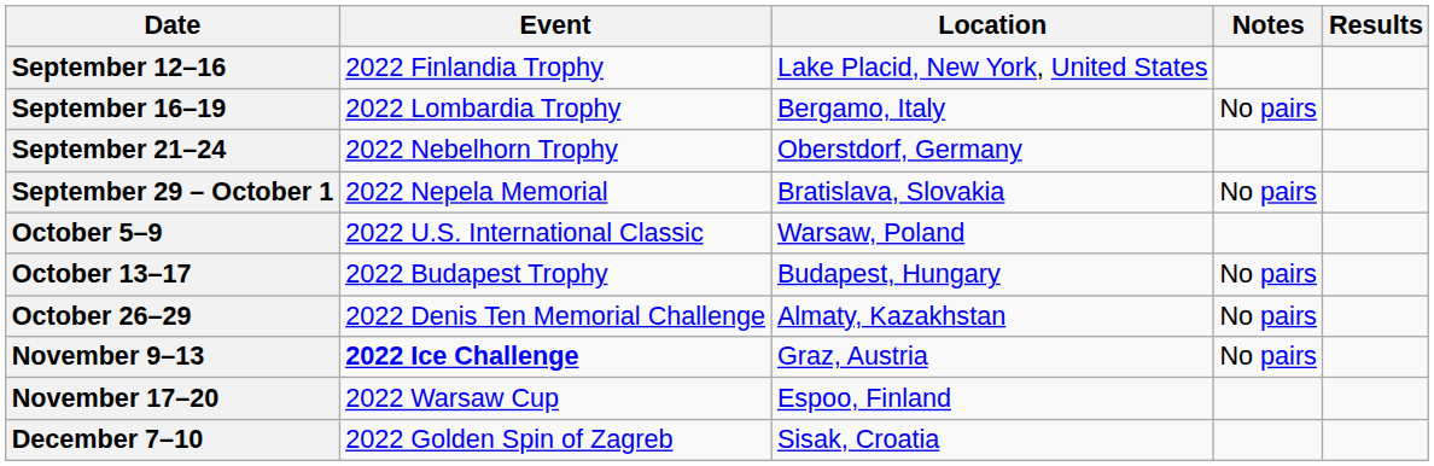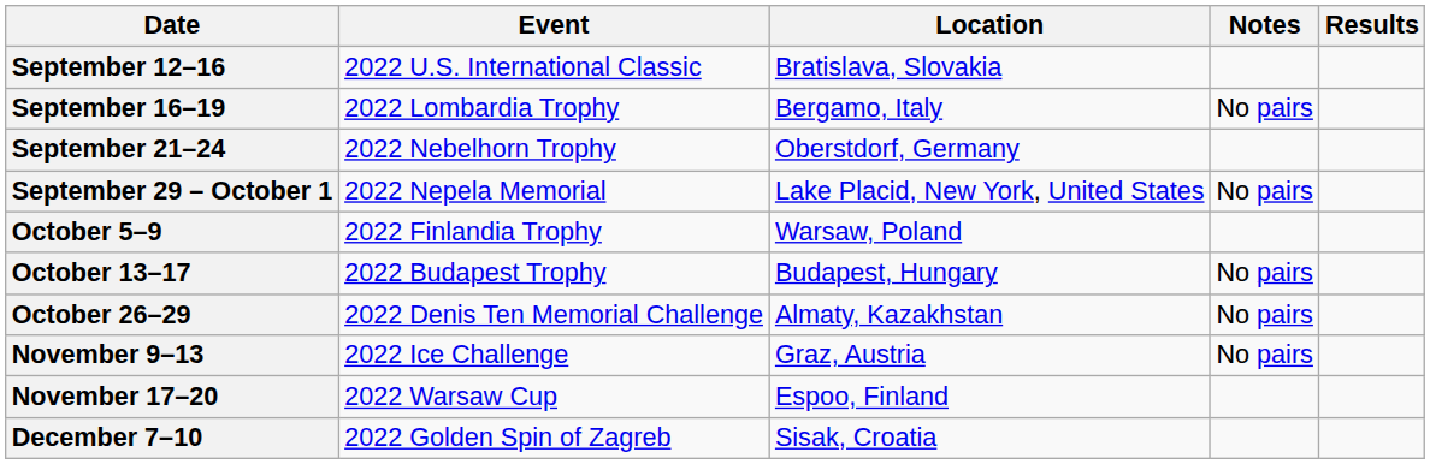September 12–16 | Event: 2022 Finlandia Trophy -> 2022 U.S. International Classic
September 12–16 | Location: Lake Placid, New York, United States -> Bratislava, Slovakia
September 29 – October 1 | Location: Bratislava, Slovakia -> Lake Placid, New York, United States
October 5–9 | Event: 2022 U.S. International Classic -> 2022 Finlandia Trophy
November 9–13 | Event: bold -> normal
